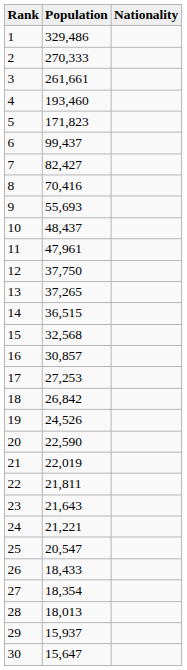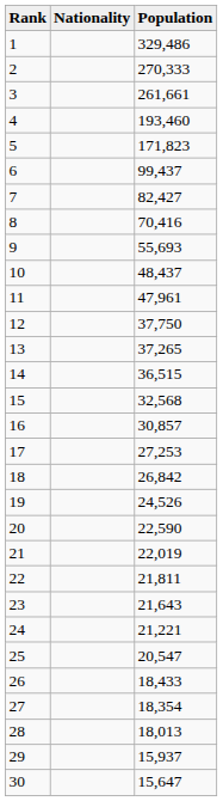columns swapped: Nationality <-> Population
